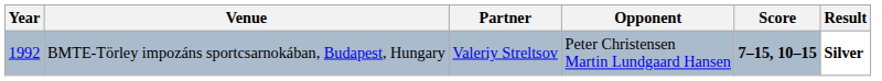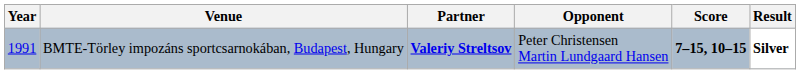BMTE-Törley impozáns sportcsarnokában, Budapest, Hungary | Year: 1992 -> 1991
BMTE-Törley impozáns sportcsarnokában, Budapest, Hungary | Partner: normal -> bold
